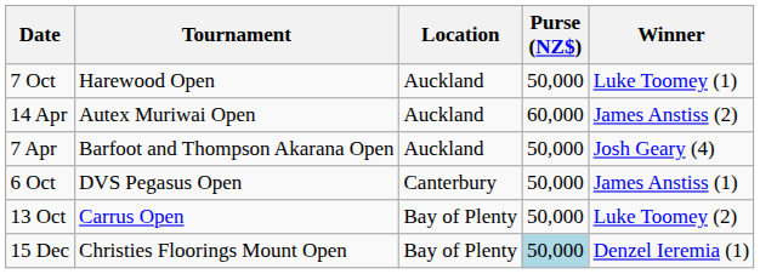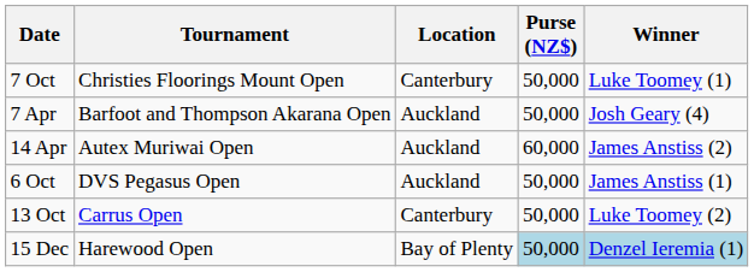7 Oct | Tournament: Harewood Open -> Christies Floorings Mount Open
7 Oct | Location: Auckland -> Canterbury
rows swapped: 7 Apr <-> 14 Apr
6 Oct | Location: Canterbury -> Auckland
13 Oct | Location: Bay of Plenty -> Canterbury
15 Dec | Tournament: Christies Floorings Mount Open -> Harewood Open
15 Dec | Winner: no background -> lightblue background
